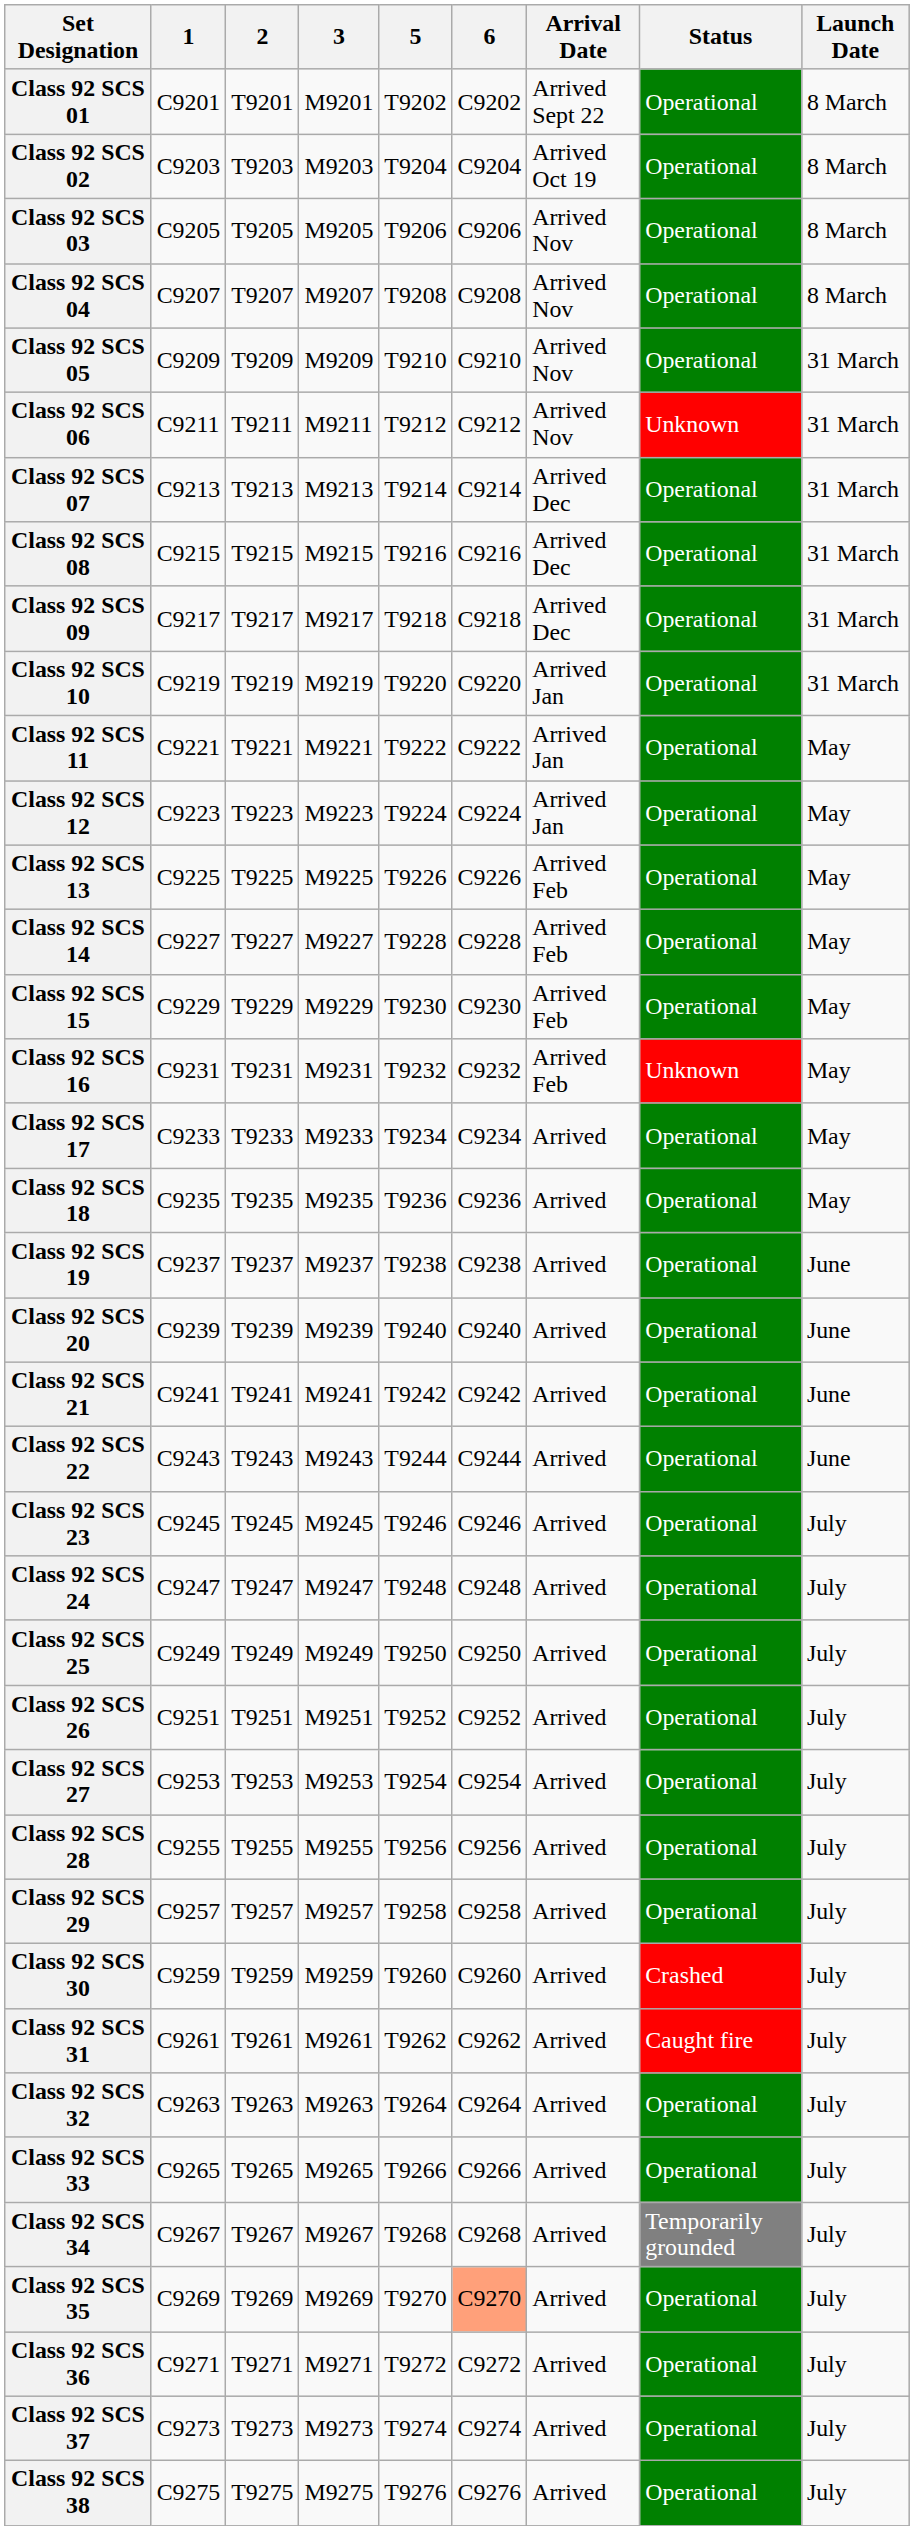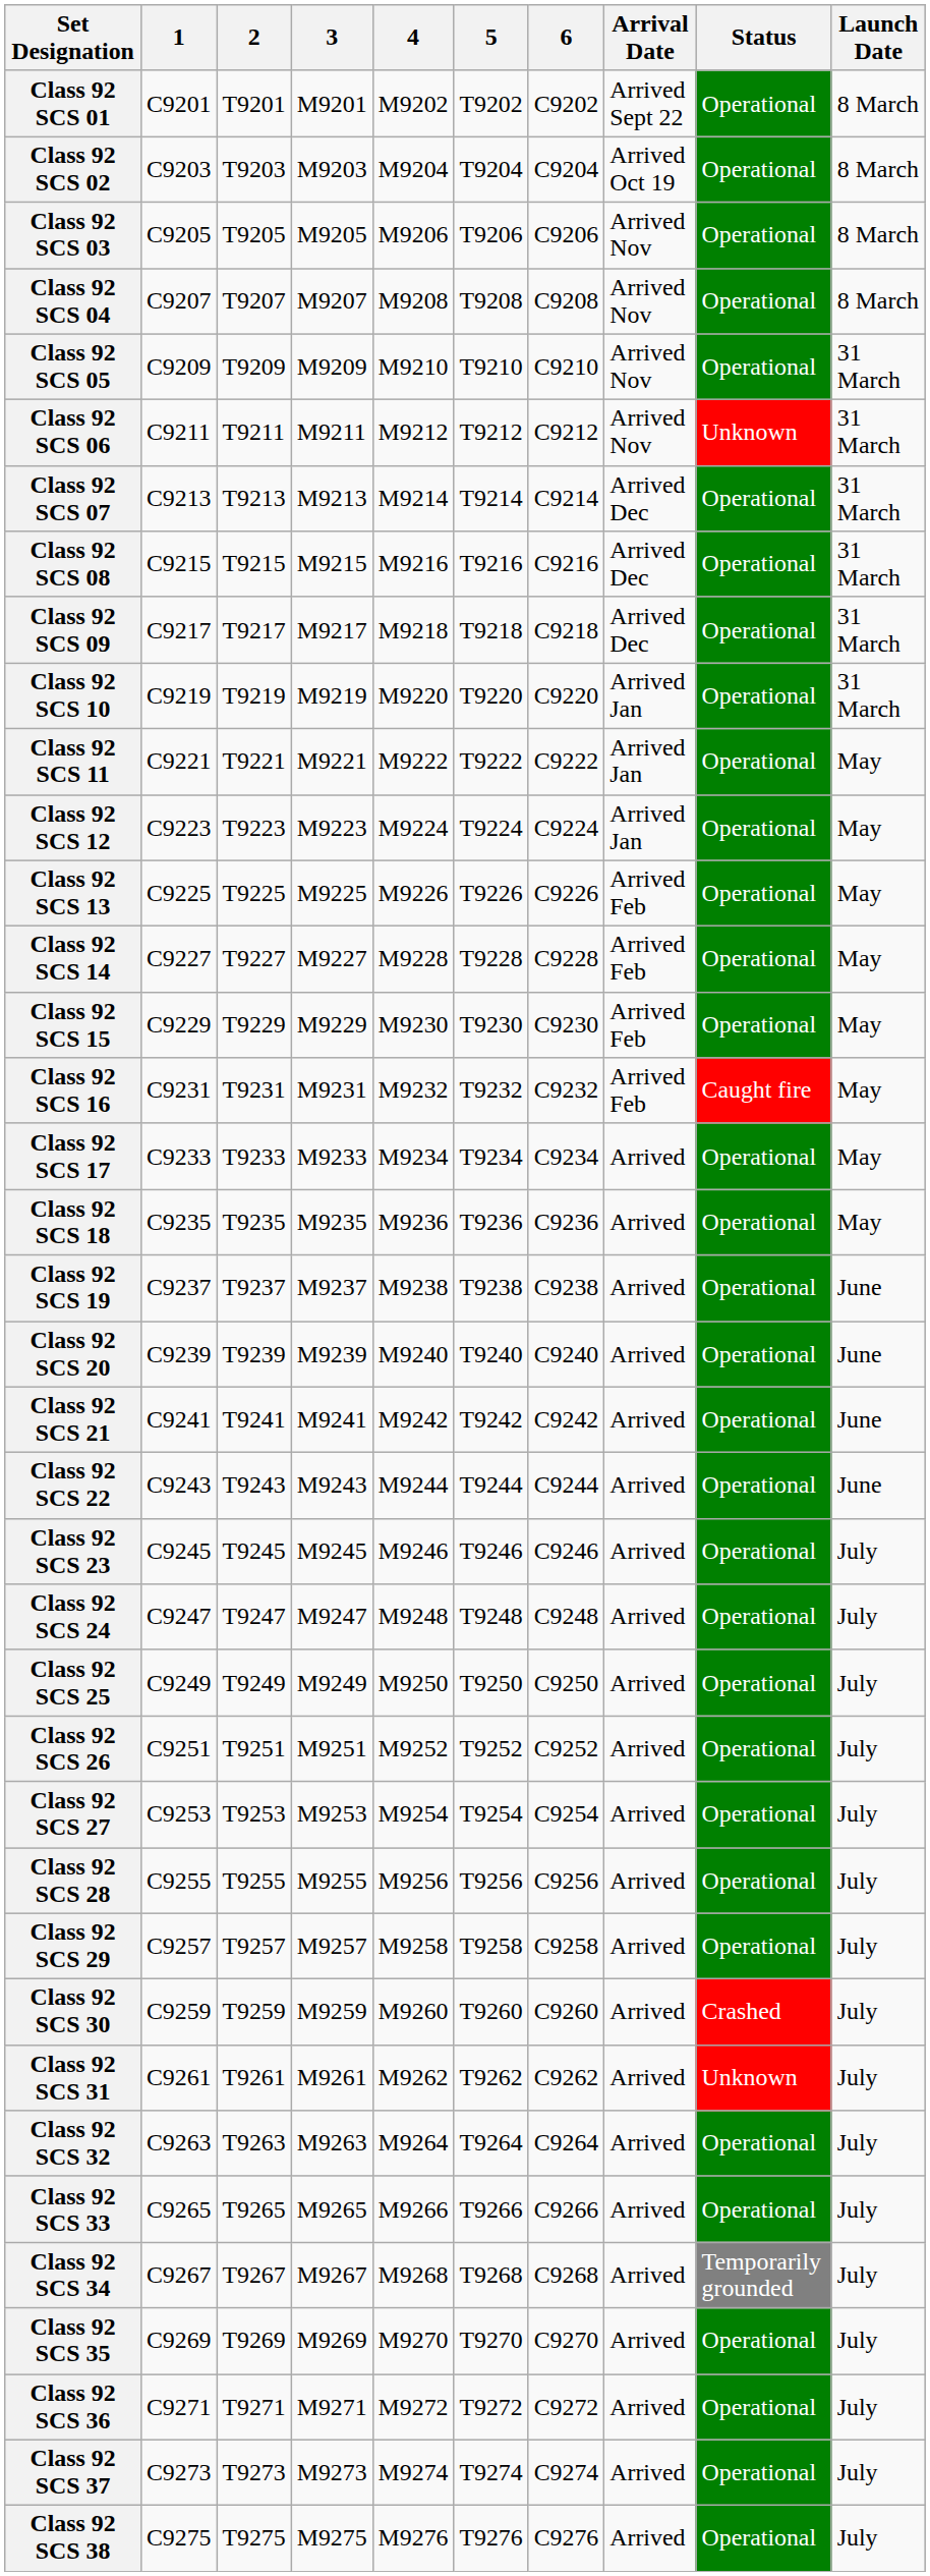+ column: 4 | M9202 | M9204 | M9206 | M9208 | M9210 | M9212 | M9214 | M9216 | M9218 | M9220 | M9222 | M9224 | M9226 | M9228 | M9230 | M9232 | M9234 | M9236 | M9238 | M9240 | M9242 | M9244 | M9246 | M9248 | M9250 | M9252 | M9254 | M9256 | M9258 | M9260 | M9262 | M9264 | M9266 | M9268 | M9270 | M9272 | M9274 | M9276
Class 92 SCS 16 | Status: Unknown -> Caught fire
Class 92 SCS 31 | Status: Caught fire -> Unknown
Class 92 SCS 35 | 6: lightsalmon background -> no background
